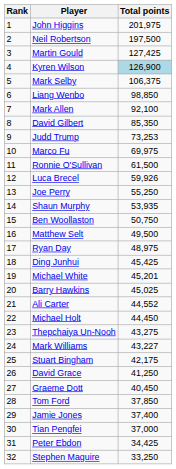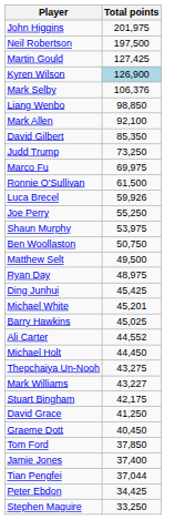- column: Rank | 1 | 2 | 3 | 4 | 5 | 6 | 7 | 8 | 9 | 10 | 11 | 12 | 13 | 14 | 15 | 16 | 17 | 18 | 19 | 20 | 21 | 22 | 23 | 24 | 25 | 26 | 27 | 28 | 29 | 30 | 31 | 32
Mark Selby | Total points: 106,375 -> 106,376
Judd Trump | Total points: 73,253 -> 73,250
Shaun Murphy | Total points: 53,935 -> 53,975
Tian Pengfei | Total points: 37,000 -> 37,044
